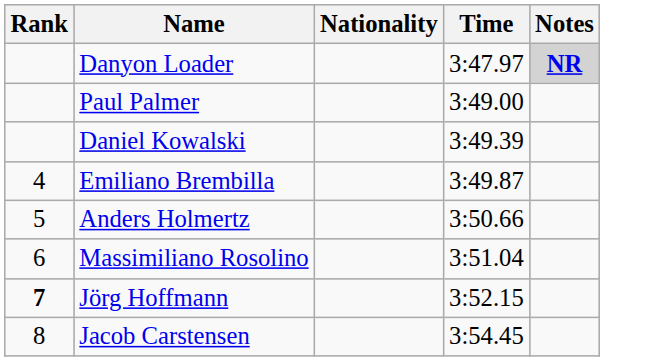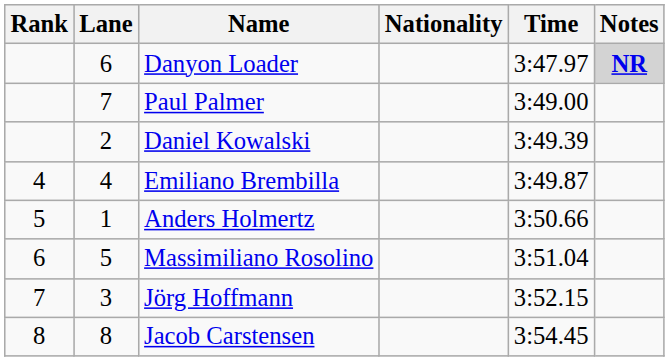+ column: Lane | 6 | 7 | 2 | 4 | 1 | 5 | 3 | 8
Jörg Hoffmann | Rank: bold -> normal
